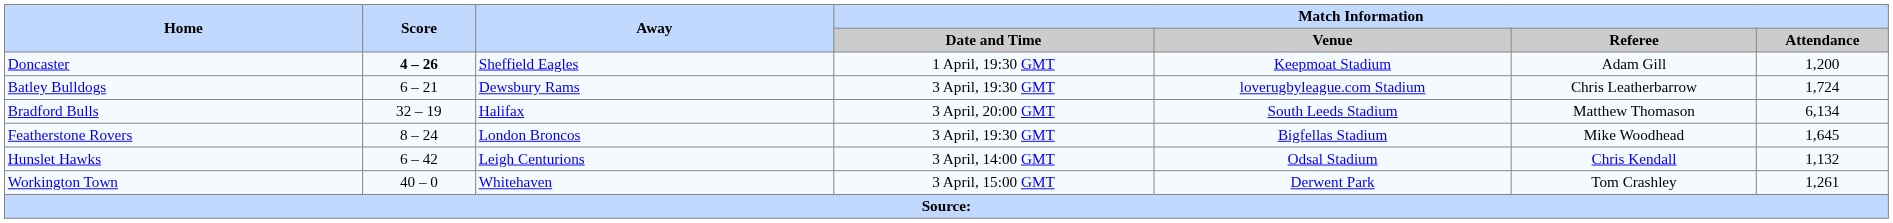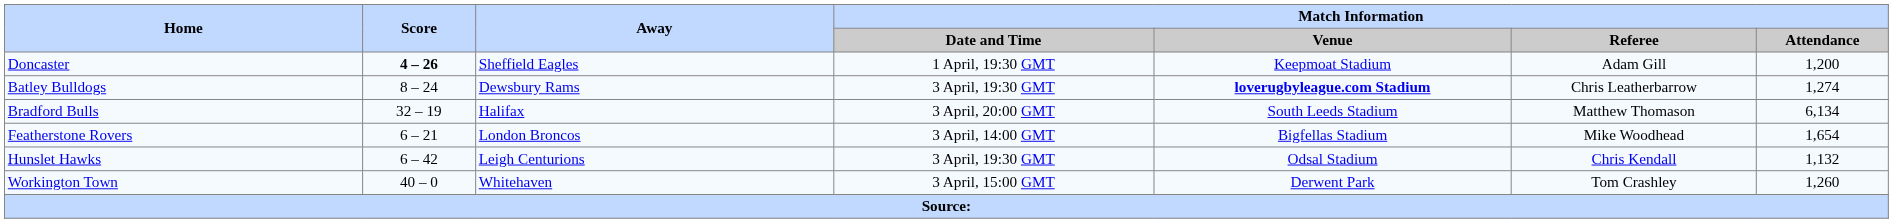Batley Bulldogs | Score: 6 – 21 -> 8 – 24
Batley Bulldogs | Match Information / Venue: normal -> bold
Batley Bulldogs | Match Information / Attendance: 1,724 -> 1,274
Featherstone Rovers | Score: 8 – 24 -> 6 – 21
Featherstone Rovers | Match Information / Date and Time: 3 April, 19:30 GMT -> 3 April, 14:00 GMT
Featherstone Rovers | Match Information / Attendance: 1,645 -> 1,654
Hunslet Hawks | Match Information / Date and Time: 3 April, 14:00 GMT -> 3 April, 19:30 GMT
Workington Town | Match Information / Attendance: 1,261 -> 1,260
